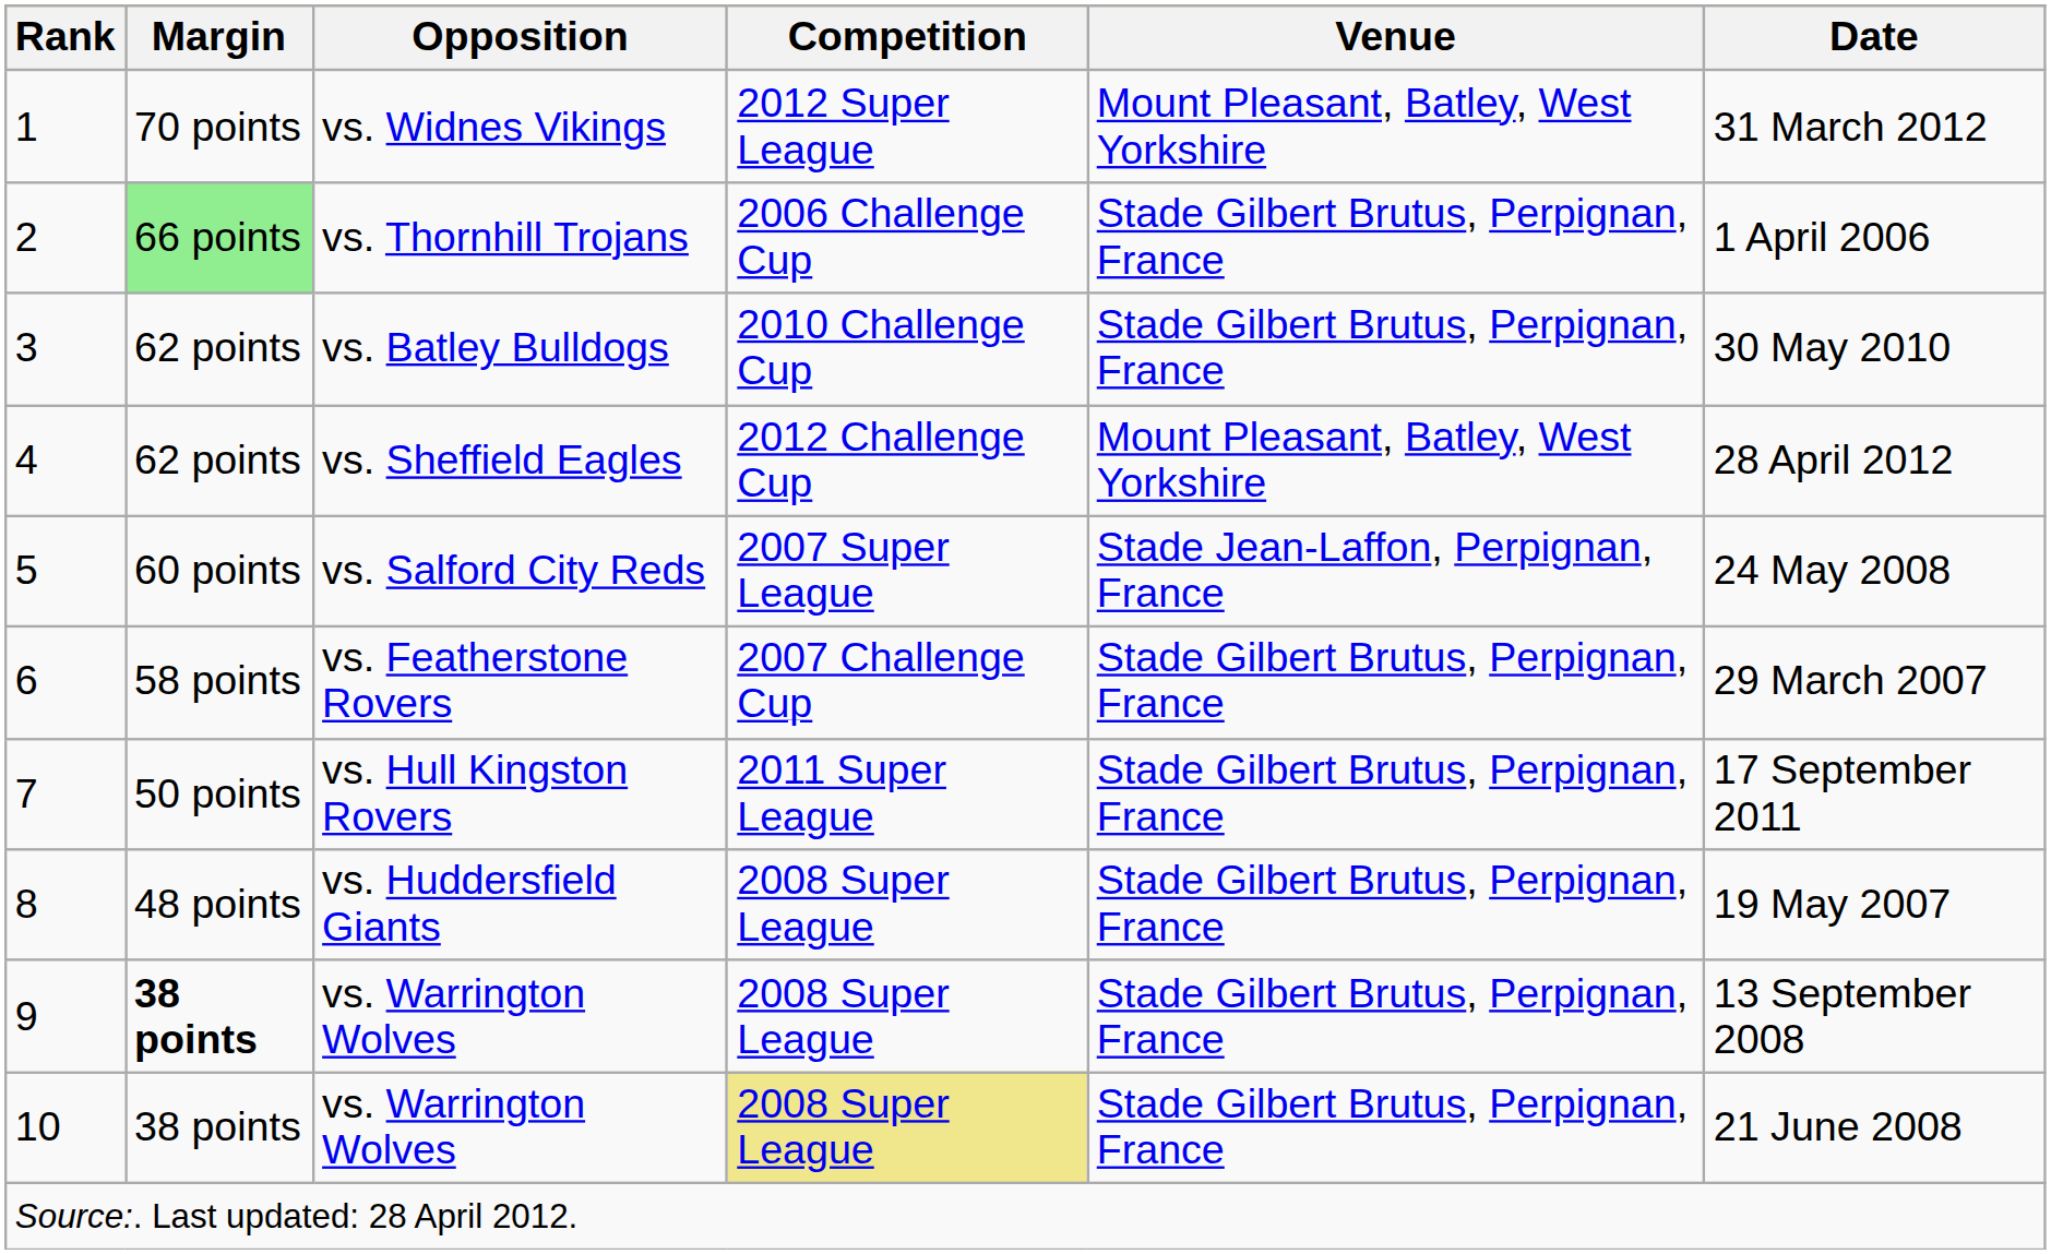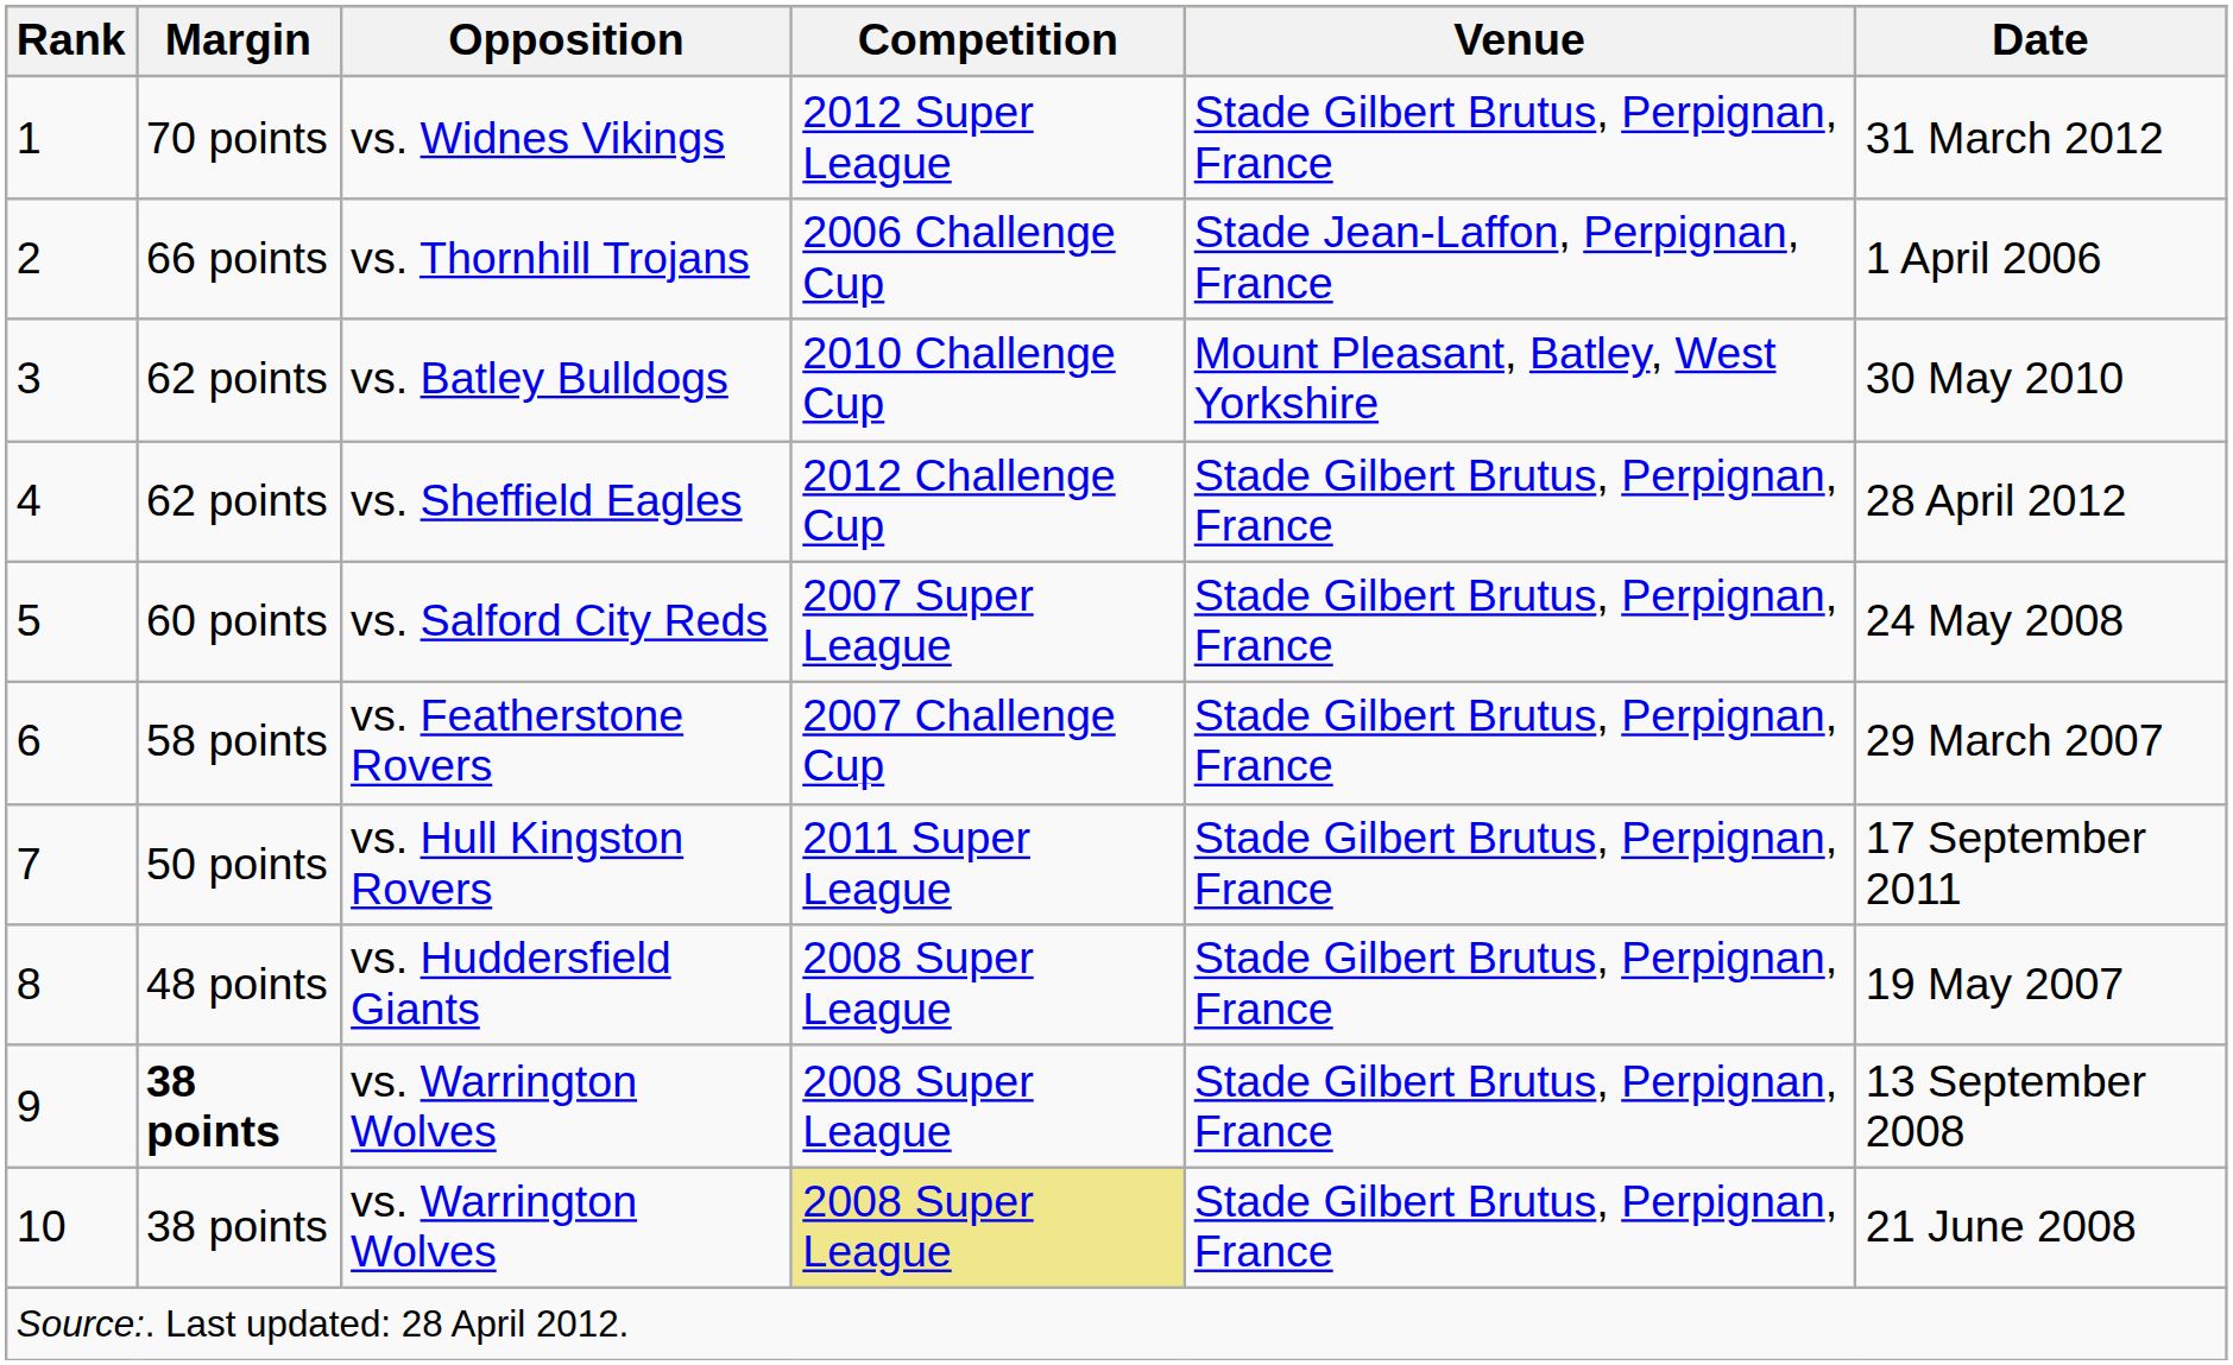vs. Widnes Vikings | Venue: Mount Pleasant, Batley, West Yorkshire -> Stade Gilbert Brutus, Perpignan, France
vs. Thornhill Trojans | Margin: lightgreen background -> no background
vs. Thornhill Trojans | Venue: Stade Gilbert Brutus, Perpignan, France -> Stade Jean-Laffon, Perpignan, France
vs. Batley Bulldogs | Venue: Stade Gilbert Brutus, Perpignan, France -> Mount Pleasant, Batley, West Yorkshire
vs. Sheffield Eagles | Venue: Mount Pleasant, Batley, West Yorkshire -> Stade Gilbert Brutus, Perpignan, France
vs. Salford City Reds | Venue: Stade Jean-Laffon, Perpignan, France -> Stade Gilbert Brutus, Perpignan, France
